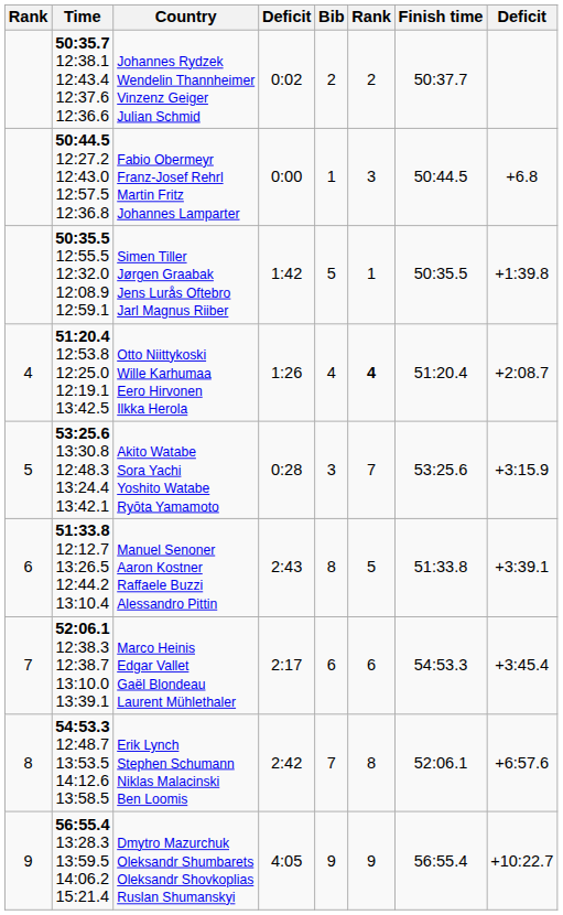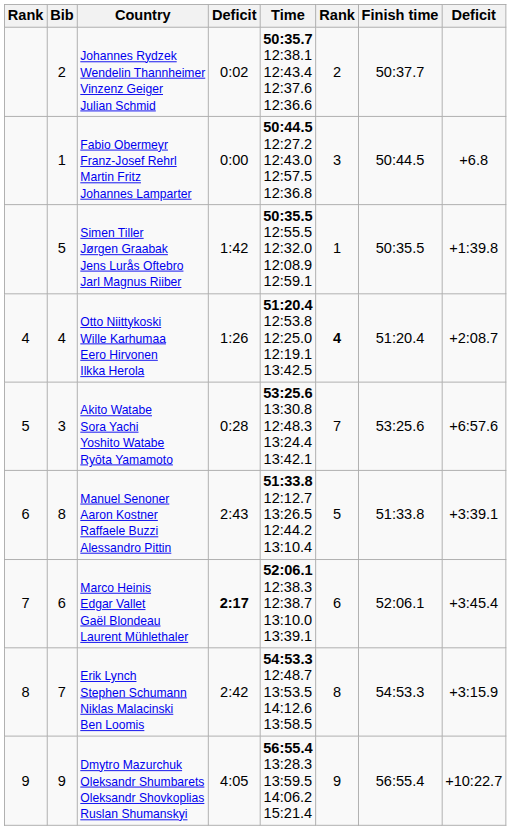columns swapped: Bib <-> Time
Akito Watabe Sora Yachi Yoshito Watabe Ryōta Yamamoto | column 8: +3:15.9 -> +6:57.6
Marco Heinis Edgar Vallet Gaël Blondeau Laurent Mühlethaler | column 4: normal -> bold
Marco Heinis Edgar Vallet Gaël Blondeau Laurent Mühlethaler | Finish time: 54:53.3 -> 52:06.1
Erik Lynch Stephen Schumann Niklas Malacinski Ben Loomis | Finish time: 52:06.1 -> 54:53.3
Erik Lynch Stephen Schumann Niklas Malacinski Ben Loomis | column 8: +6:57.6 -> +3:15.9
